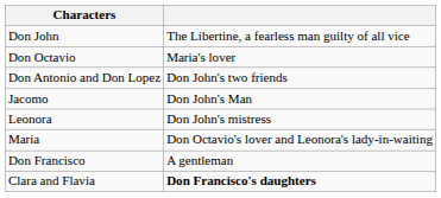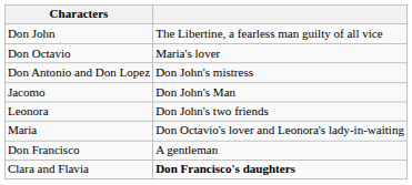Don Antonio and Don Lopez | column 2: Don John's two friends -> Don John's mistress
Leonora | column 2: Don John's mistress -> Don John's two friends
